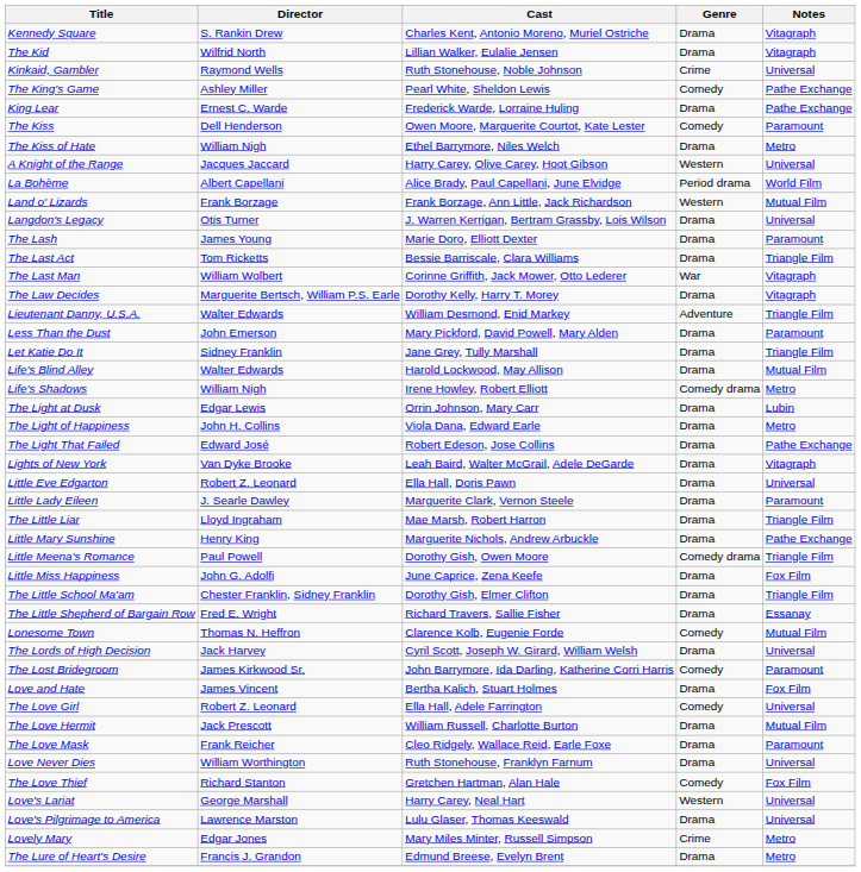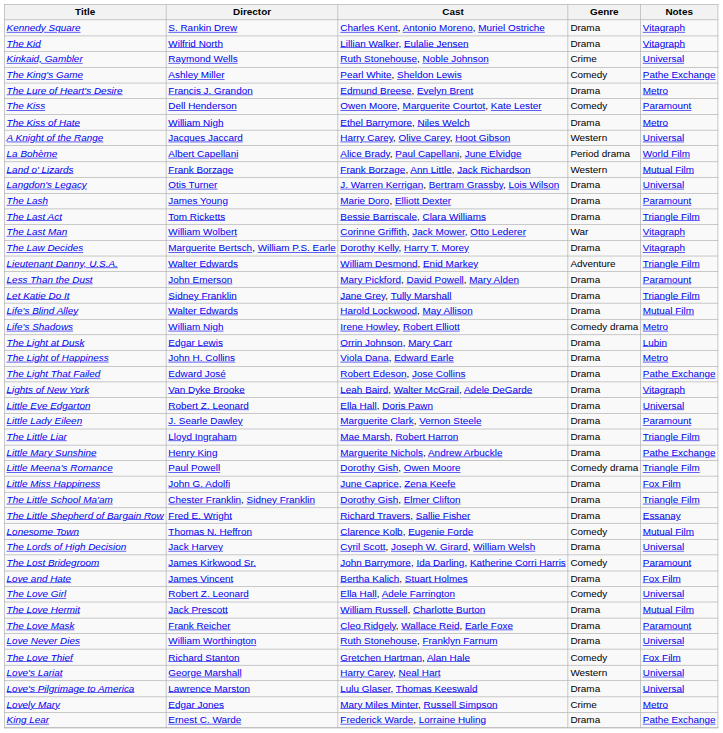rows swapped: King Lear <-> The Lure of Heart's Desire
